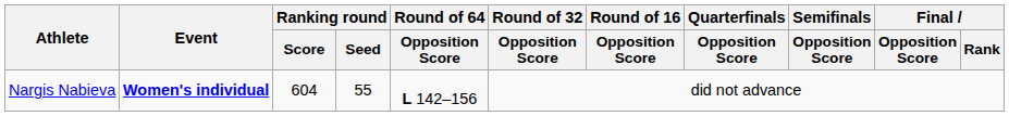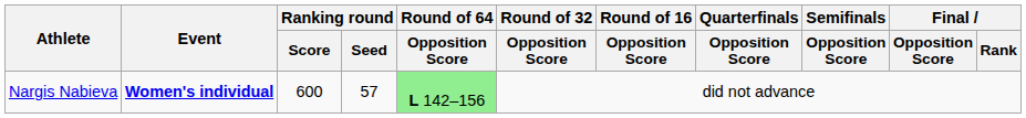Nargis Nabieva | Ranking round / Score: 604 -> 600
Nargis Nabieva | Ranking round / Seed: 55 -> 57
Nargis Nabieva | Round of 64 / Opposition Score: no background -> lightgreen background
